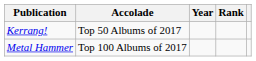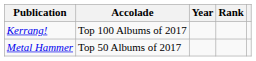Kerrang! | Accolade: Top 50 Albums of 2017 -> Top 100 Albums of 2017
Metal Hammer | Accolade: Top 100 Albums of 2017 -> Top 50 Albums of 2017
